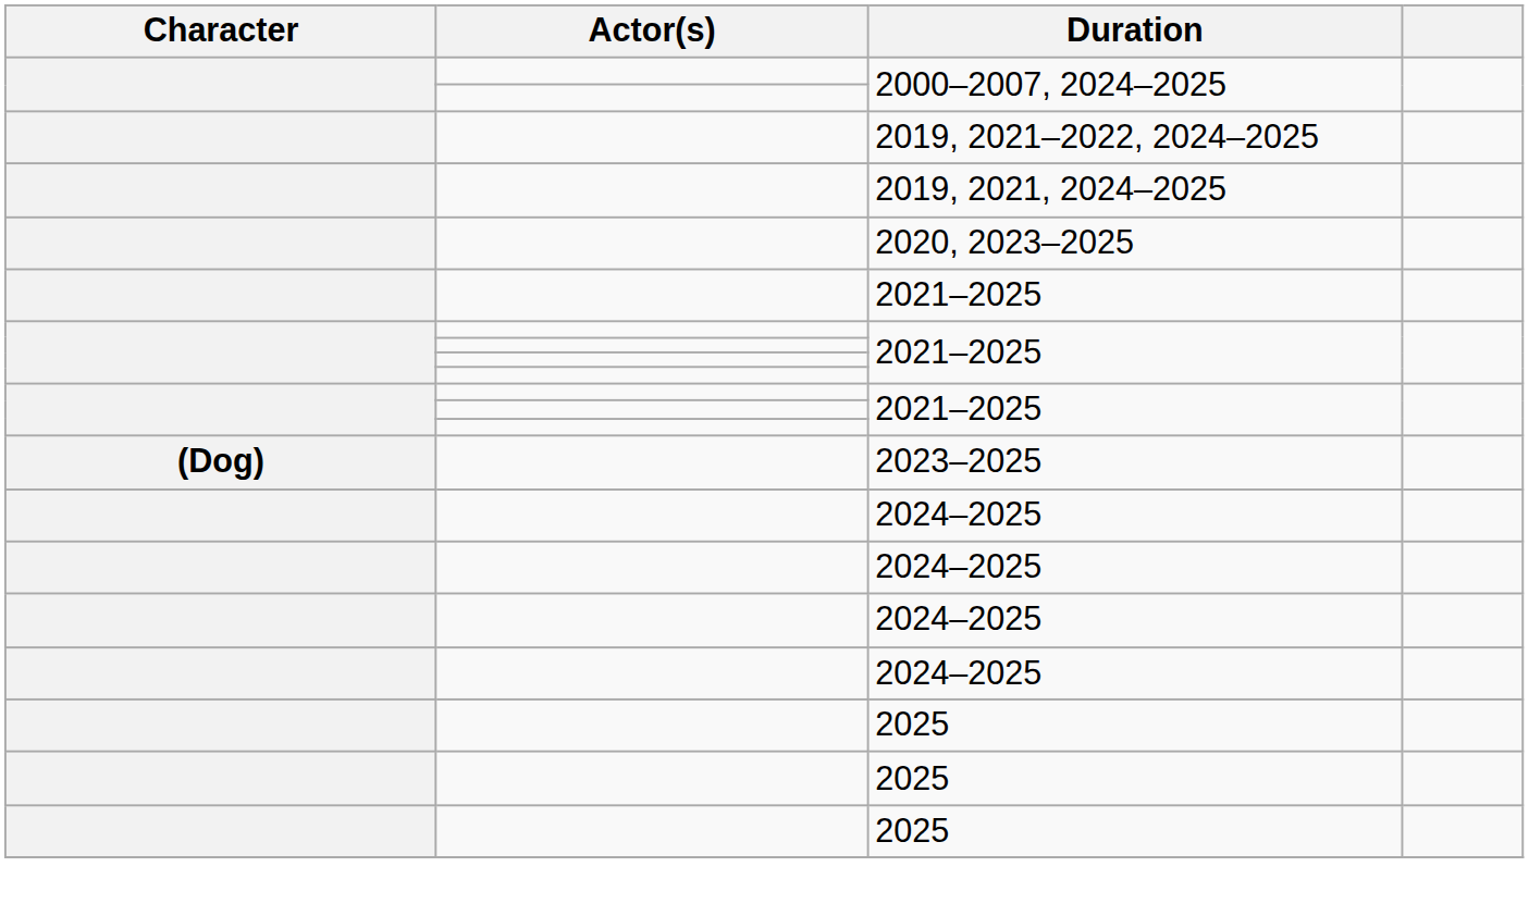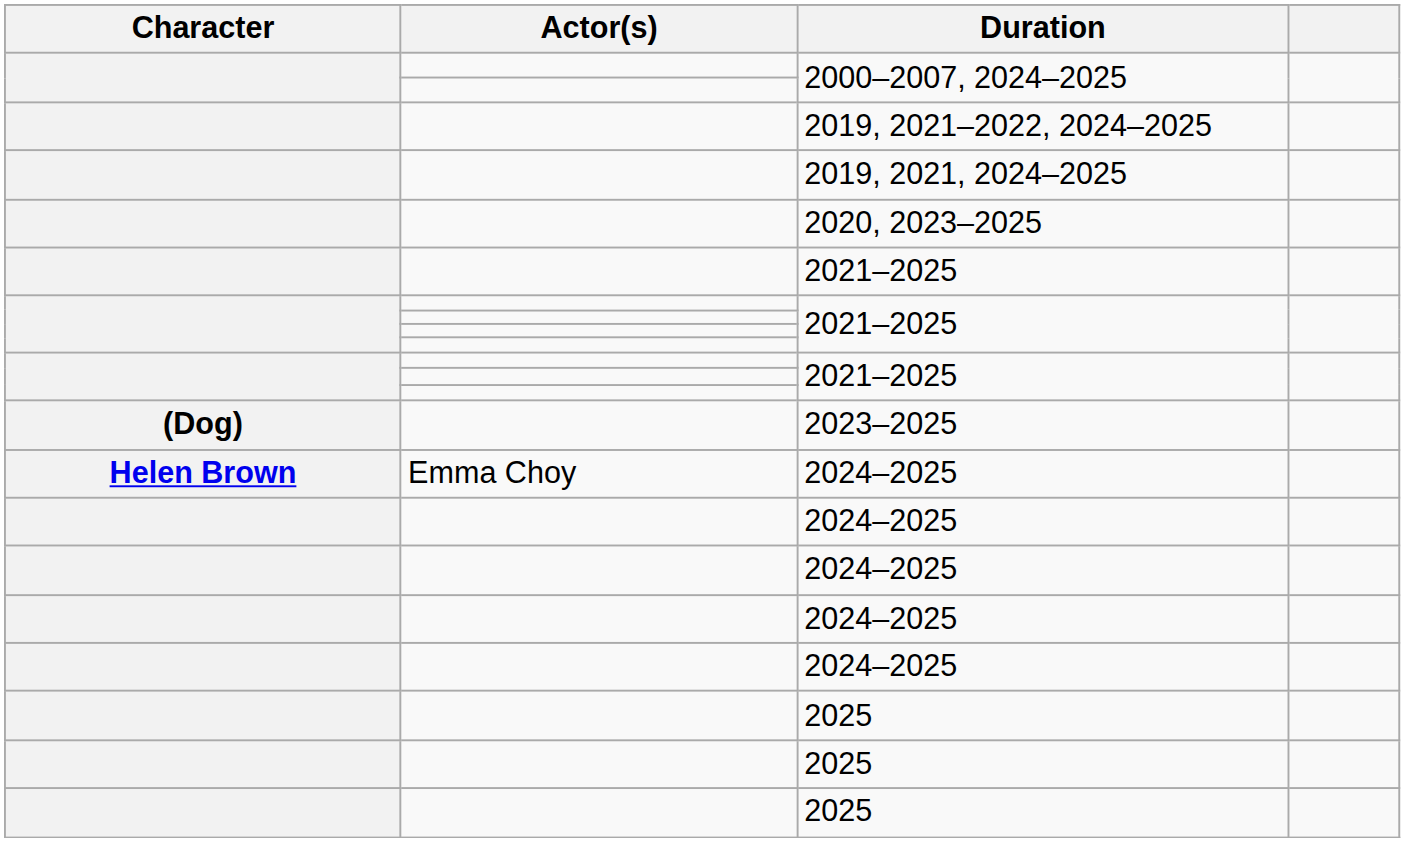+ row: Helen Brown | Emma Choy | 2024–2025
